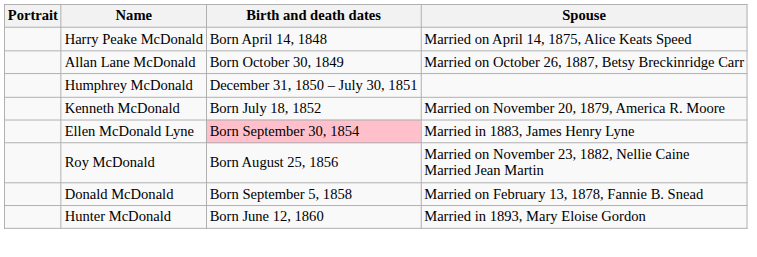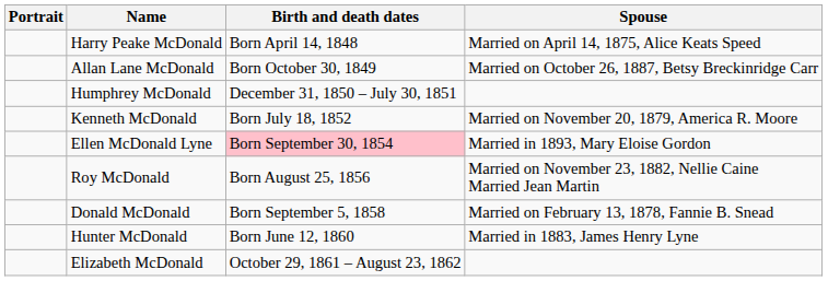Ellen McDonald Lyne | Spouse: Married in 1883, James Henry Lyne -> Married in 1893, Mary Eloise Gordon
Hunter McDonald | Spouse: Married in 1893, Mary Eloise Gordon -> Married in 1883, James Henry Lyne
+ row: Elizabeth McDonald | October 29, 1861 – August 23, 1862
